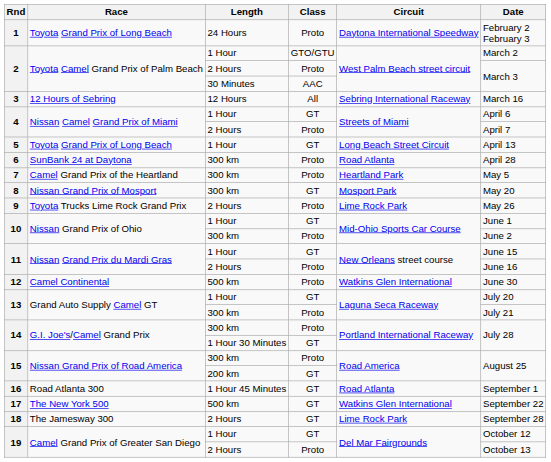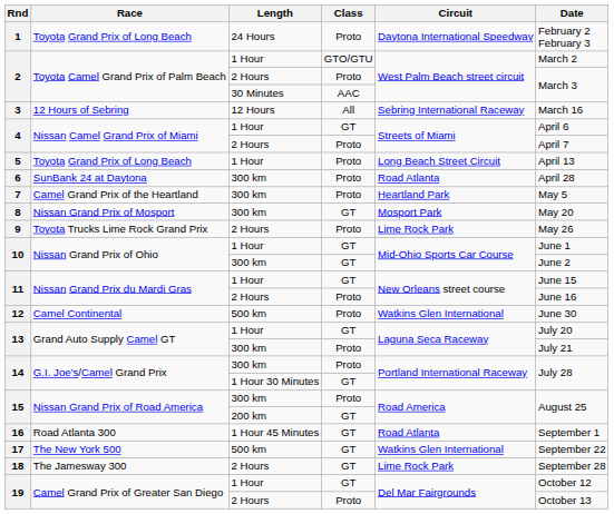5 | Class: GT -> Proto
10 / 300 km | Class: Proto -> GT
